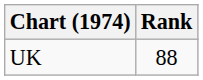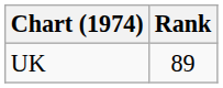UK | Rank: 88 -> 89
